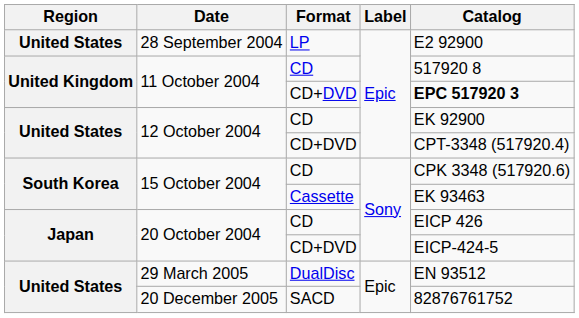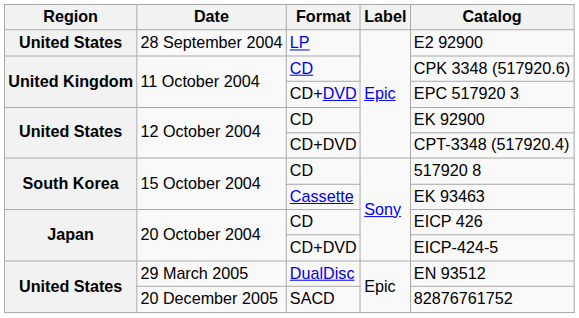11 October 2004 / CD | Catalog: 517920 8 -> CPK 3348 (517920.6)
11 October 2004 / CD+DVD | Catalog: bold -> normal
15 October 2004 / CD | Catalog: CPK 3348 (517920.6) -> 517920 8
